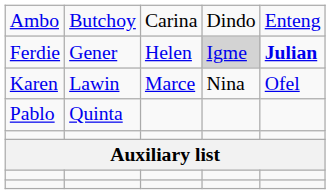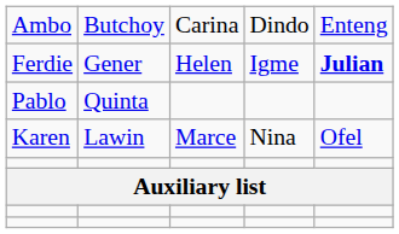Ferdie | column 4: lightgrey background -> no background
rows swapped: Karen <-> Pablo
